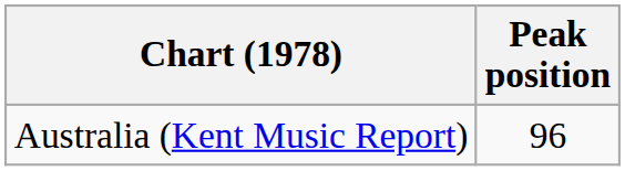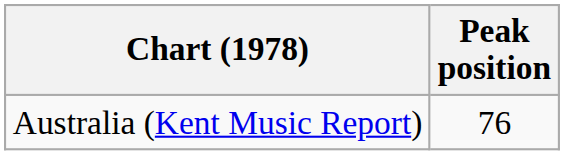Australia (Kent Music Report) | Peak position: 96 -> 76
